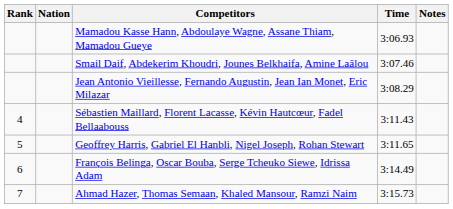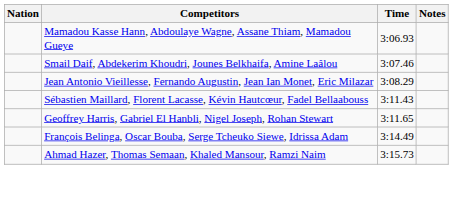- column: Rank | 4 | 5 | 6 | 7
